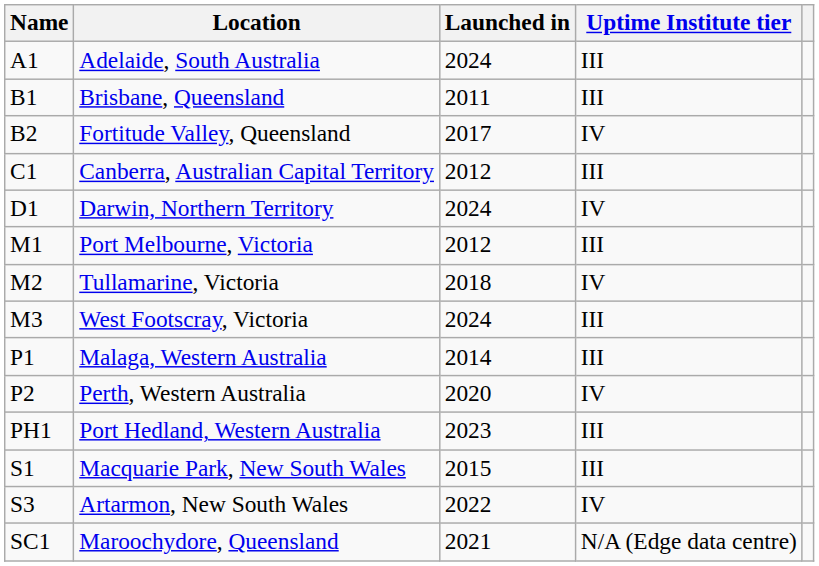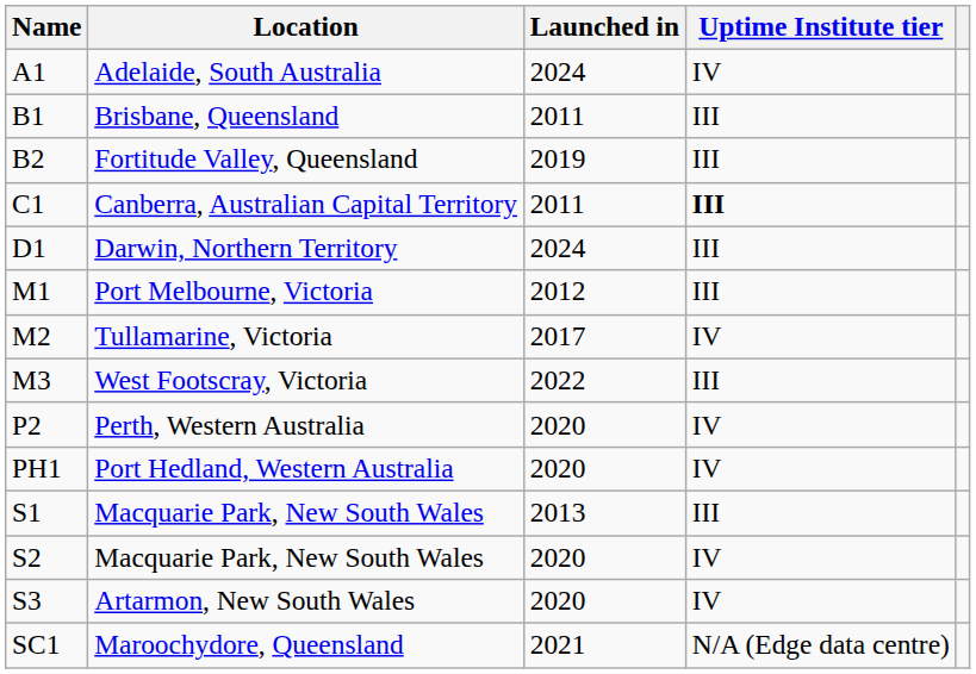Adelaide, South Australia | Uptime Institute tier: III -> IV
Fortitude Valley, Queensland | Launched in: 2017 -> 2019
Fortitude Valley, Queensland | Uptime Institute tier: IV -> III
Canberra, Australian Capital Territory | Launched in: 2012 -> 2011
Canberra, Australian Capital Territory | Uptime Institute tier: normal -> bold
Darwin, Northern Territory | Uptime Institute tier: IV -> III
Tullamarine, Victoria | Launched in: 2018 -> 2017
West Footscray, Victoria | Launched in: 2024 -> 2022
- row: P1 | Malaga, Western Australia | 2014 | III
Port Hedland, Western Australia | Launched in: 2023 -> 2020
Port Hedland, Western Australia | Uptime Institute tier: III -> IV
S1 / Macquarie Park, New South Wales | Launched in: 2015 -> 2013
+ row: S2 | Macquarie Park, New South Wales | 2020 | IV
Artarmon, New South Wales | Launched in: 2022 -> 2020
